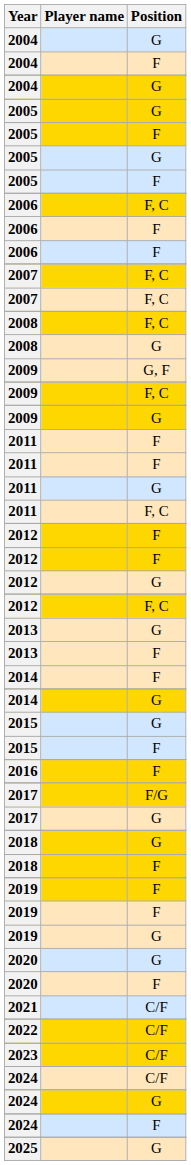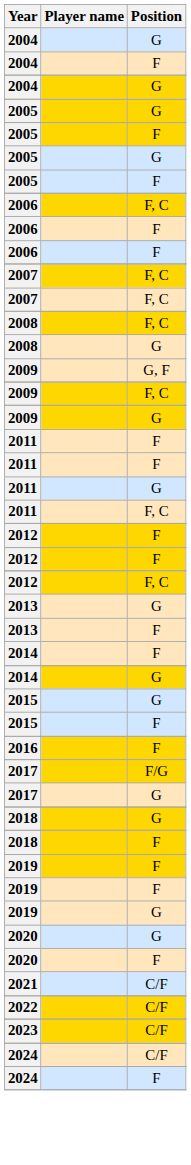- row: 2012 | G
- row: 2024 | G
- row: 2025 | G
